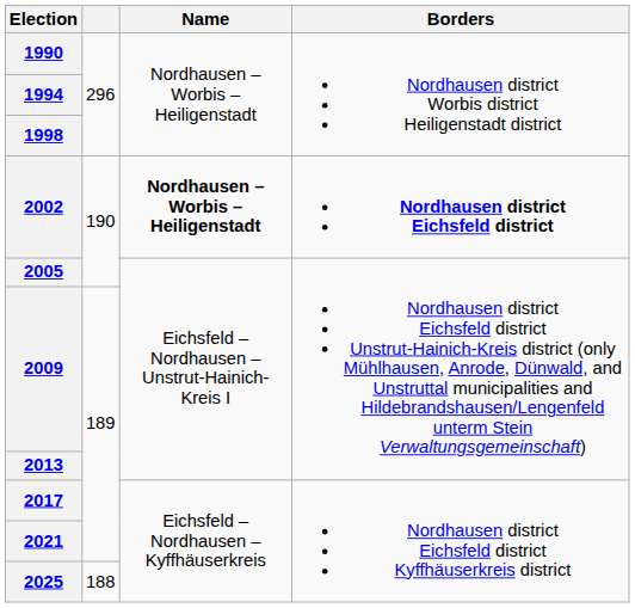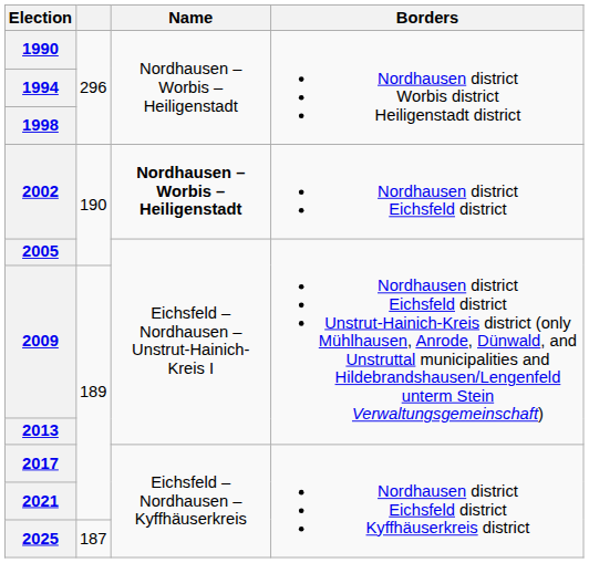2002 | Borders: bold -> normal
2025 | column 2: 188 -> 187
